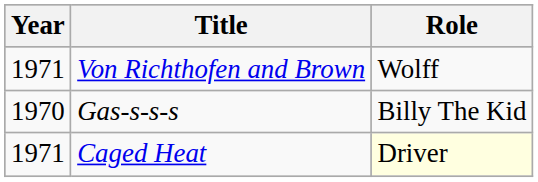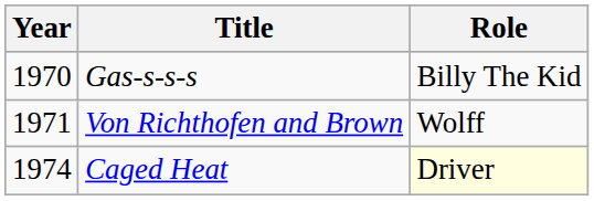rows swapped: Gas-s-s-s <-> Von Richthofen and Brown
Caged Heat | Year: 1971 -> 1974
